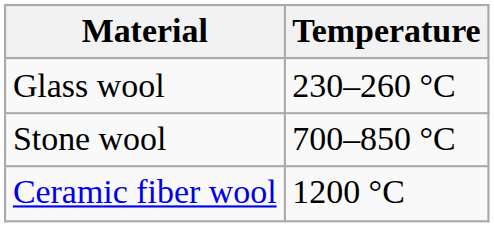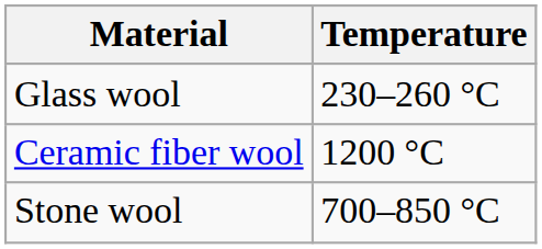rows swapped: Stone wool <-> Ceramic fiber wool
